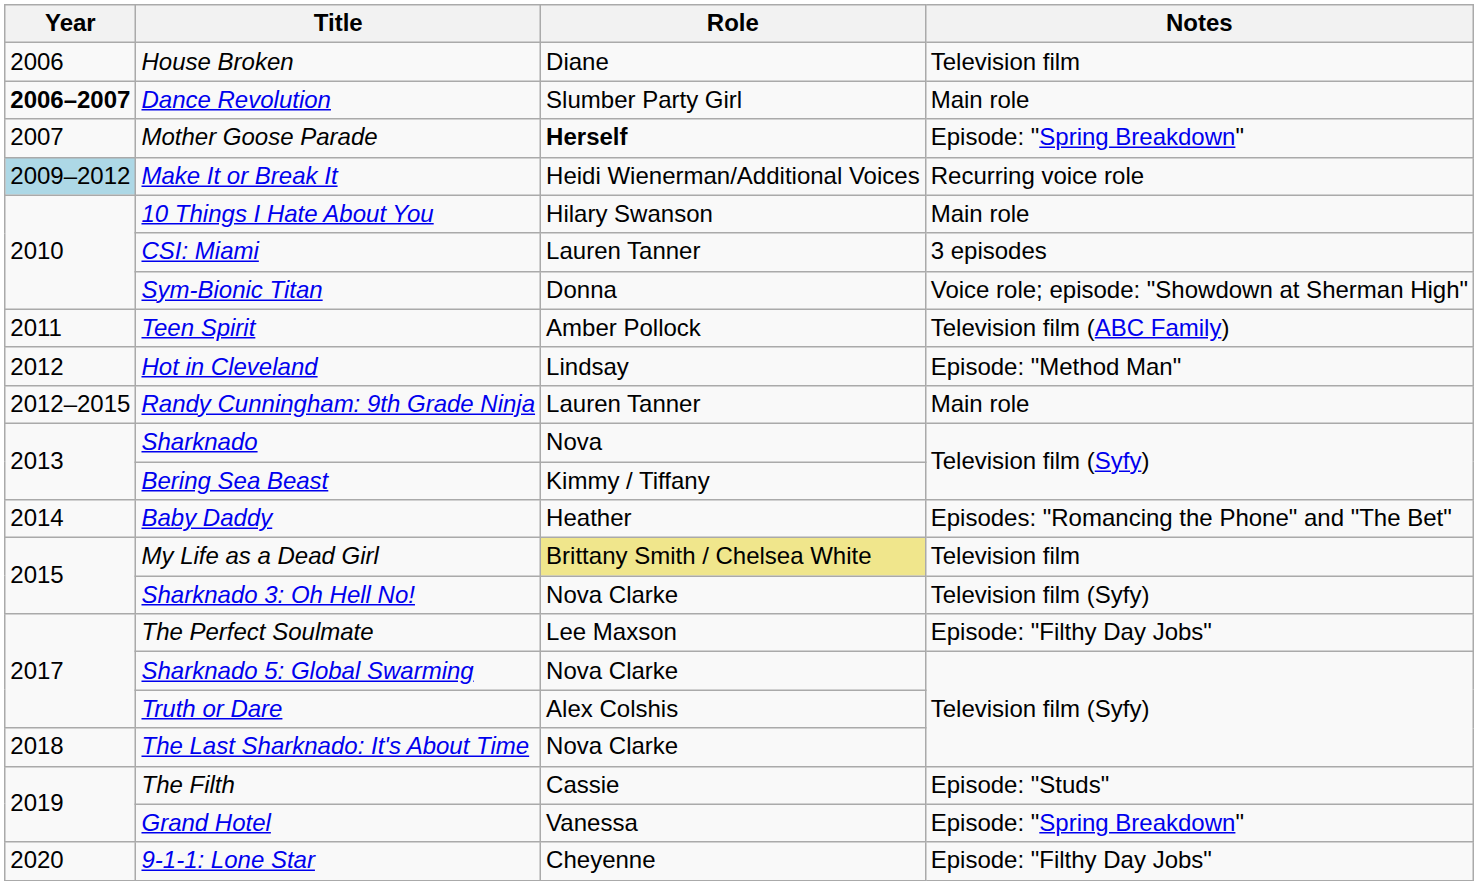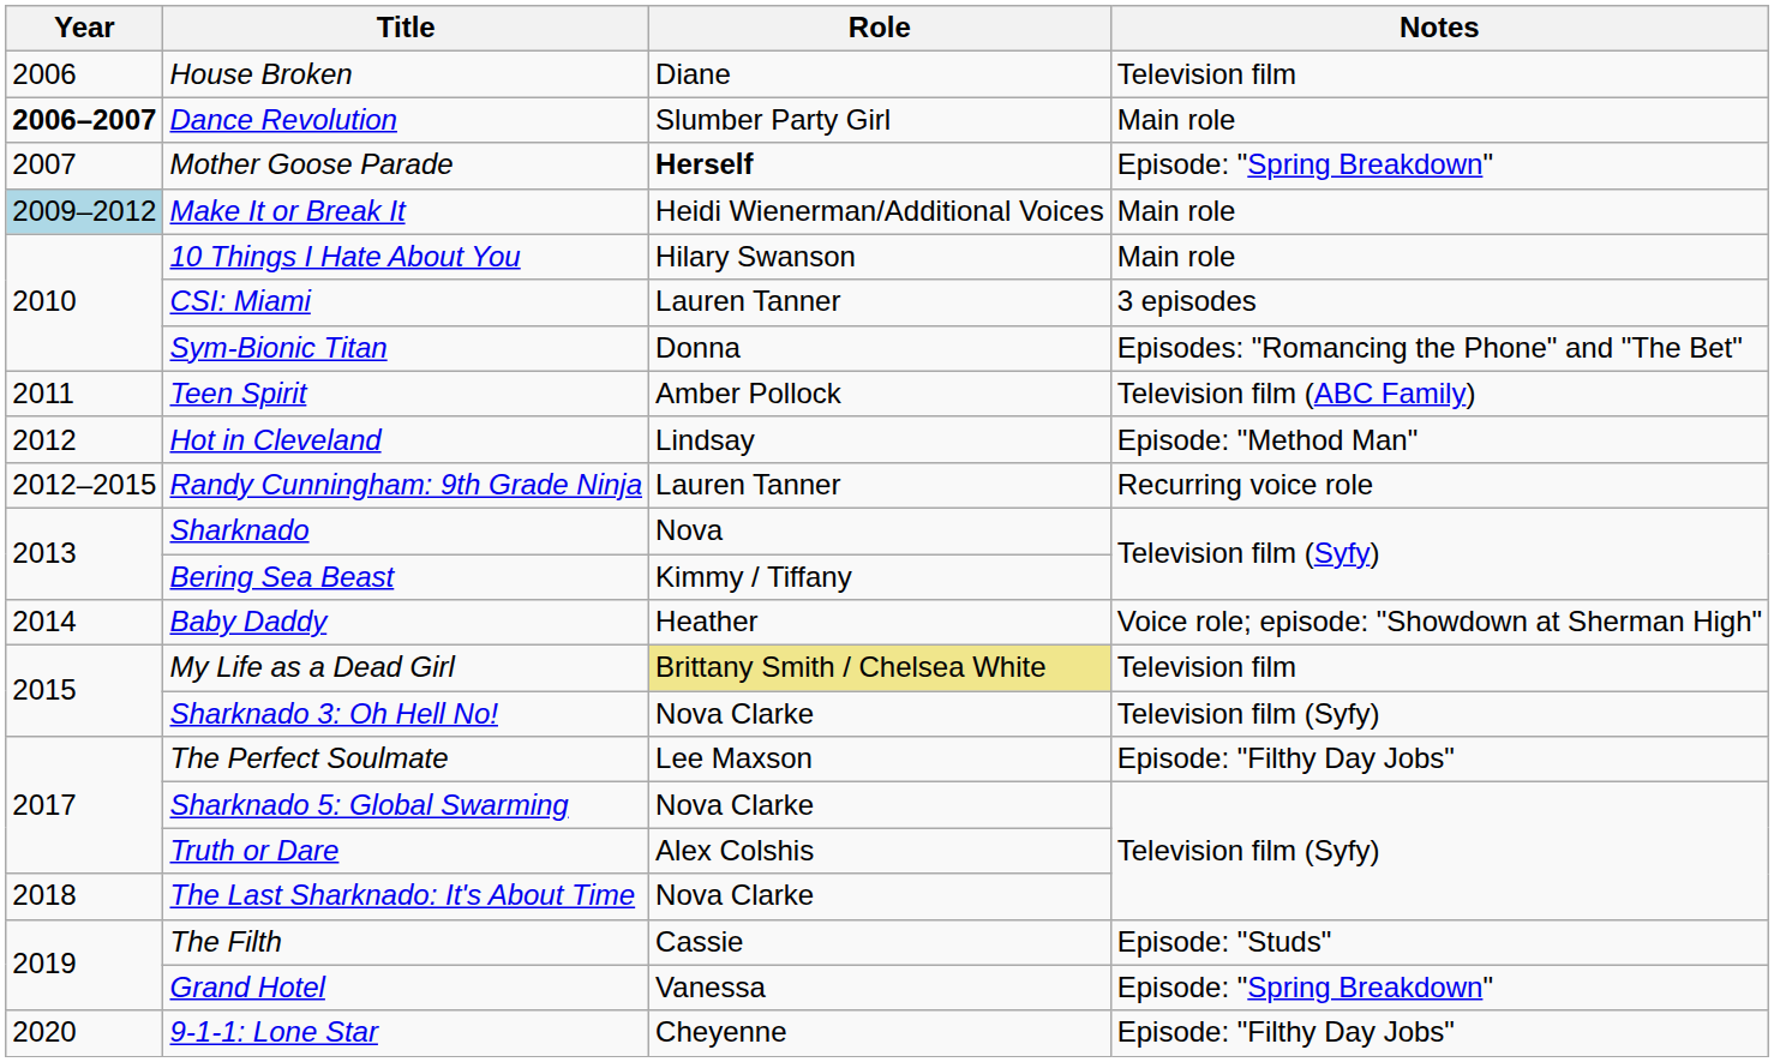Make It or Break It | Notes: Recurring voice role -> Main role
Sym-Bionic Titan | Notes: Voice role; episode: "Showdown at Sherman High" -> Episodes: "Romancing the Phone" and "The Bet"
Randy Cunningham: 9th Grade Ninja | Notes: Main role -> Recurring voice role
Baby Daddy | Notes: Episodes: "Romancing the Phone" and "The Bet" -> Voice role; episode: "Showdown at Sherman High"
